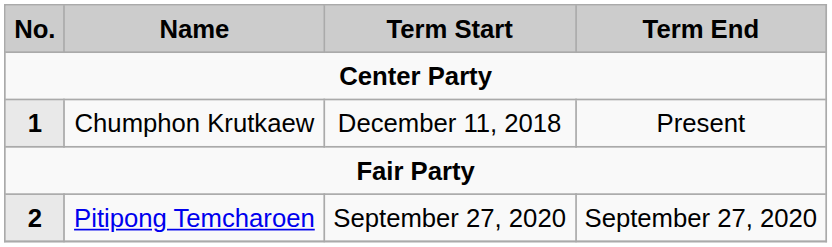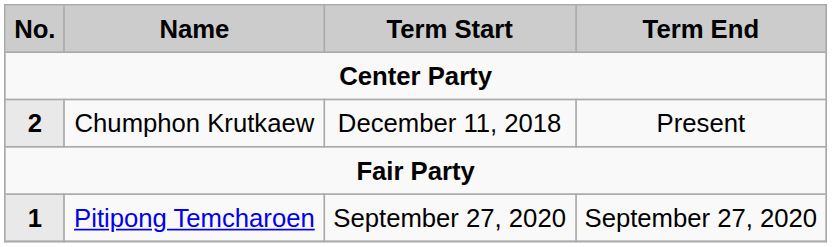Chumphon Krutkaew | No.: 1 -> 2
Pitipong Temcharoen | No.: 2 -> 1
